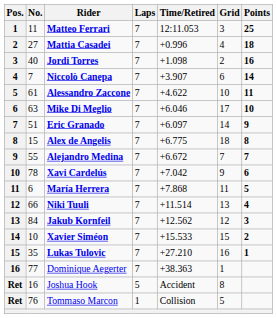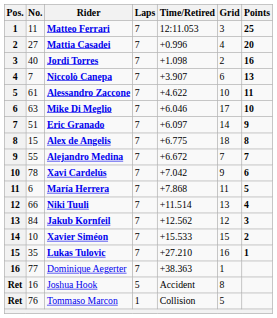Mattia Casadei | Points: 18 -> 20
Niccolò Canepa | Points: 14 -> 13
